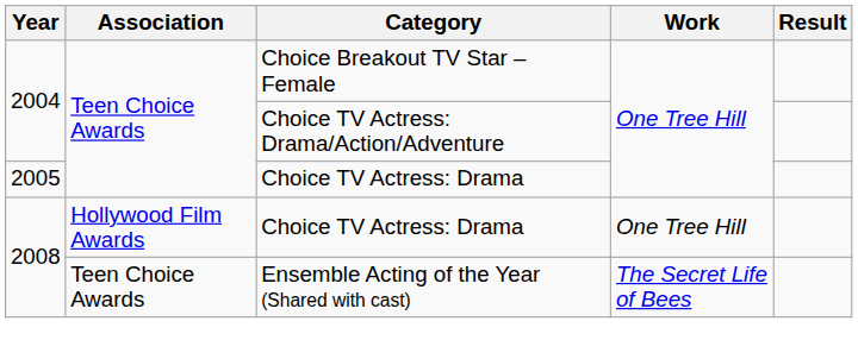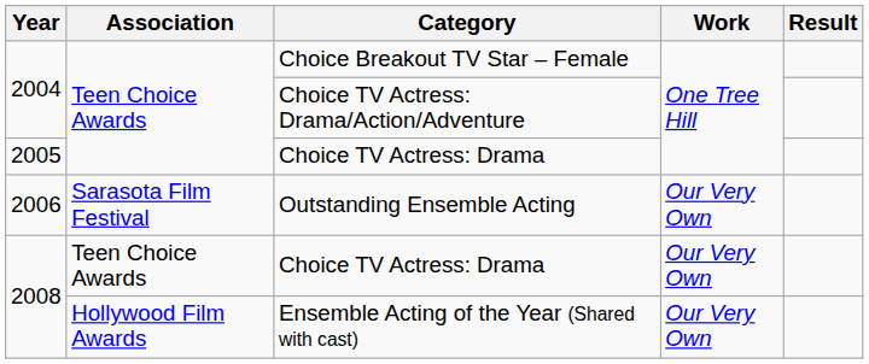+ row: 2006 | Sarasota Film Festival | Outstanding Ensemble Acting | Our Very Own
2008 / Choice TV Actress: Drama | Association: Hollywood Film Awards -> Teen Choice Awards
2008 / Choice TV Actress: Drama | Work: One Tree Hill -> Our Very Own
Ensemble Acting of the Year (Shared with cast) | Association: Teen Choice Awards -> Hollywood Film Awards
Ensemble Acting of the Year (Shared with cast) | Work: The Secret Life of Bees -> Our Very Own
